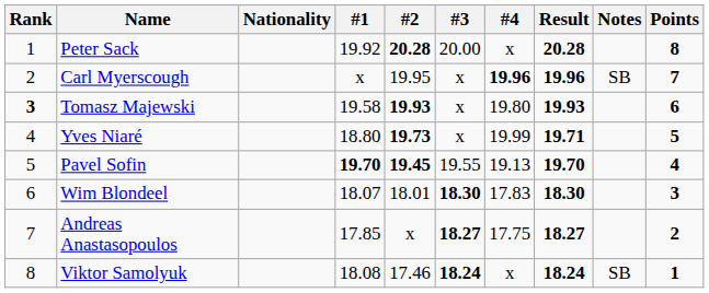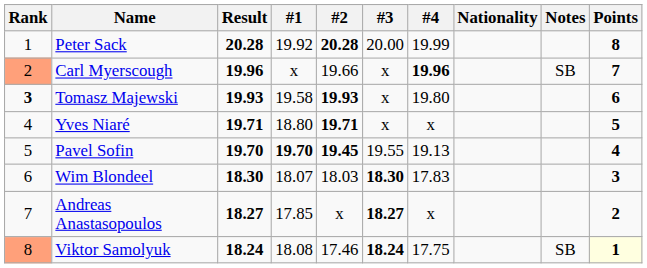columns swapped: Nationality <-> Result
Peter Sack | #4: x -> 19.99
Carl Myerscough | Rank: no background -> lightsalmon background
Carl Myerscough | #2: 19.95 -> 19.66
Yves Niaré | #2: 19.73 -> 19.71
Yves Niaré | #4: 19.99 -> x
Wim Blondeel | #2: 18.01 -> 18.03
Andreas Anastasopoulos | #4: 17.75 -> x
Viktor Samolyuk | Rank: no background -> lightsalmon background
Viktor Samolyuk | #4: x -> 17.75
Viktor Samolyuk | Points: no background -> lightyellow background
